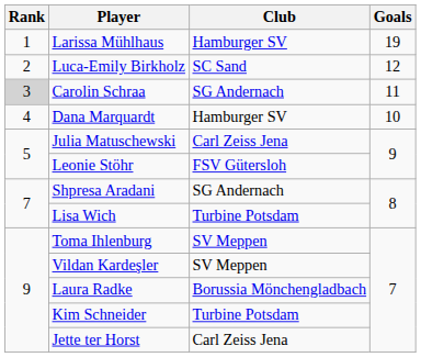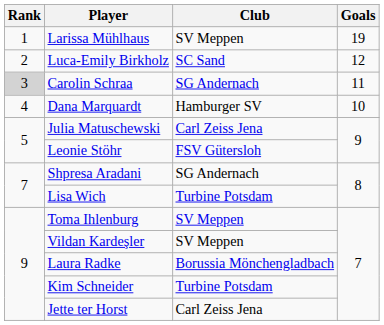Larissa Mühlhaus | Club: Hamburger SV -> SV Meppen
